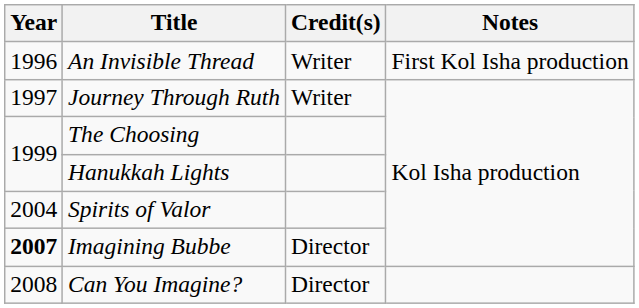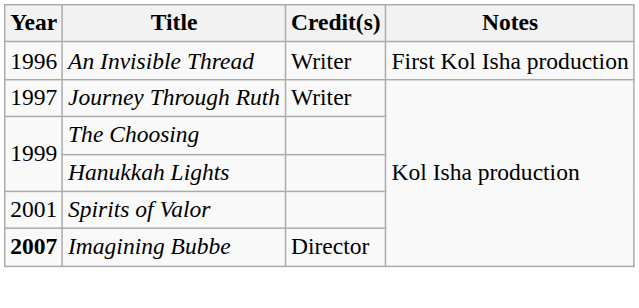Spirits of Valor | Year: 2004 -> 2001
- row: 2008 | Can You Imagine? | Director
